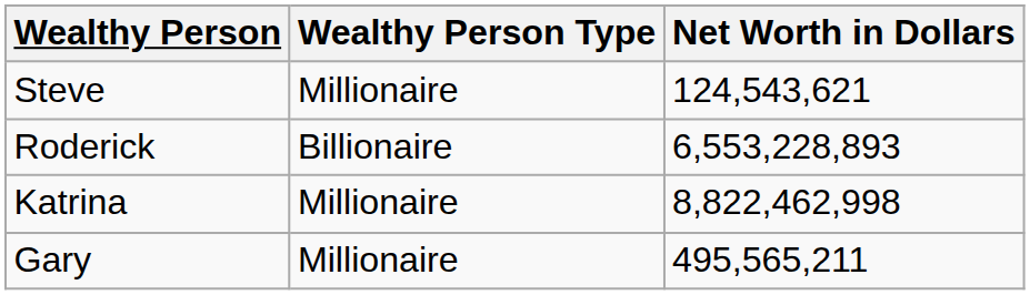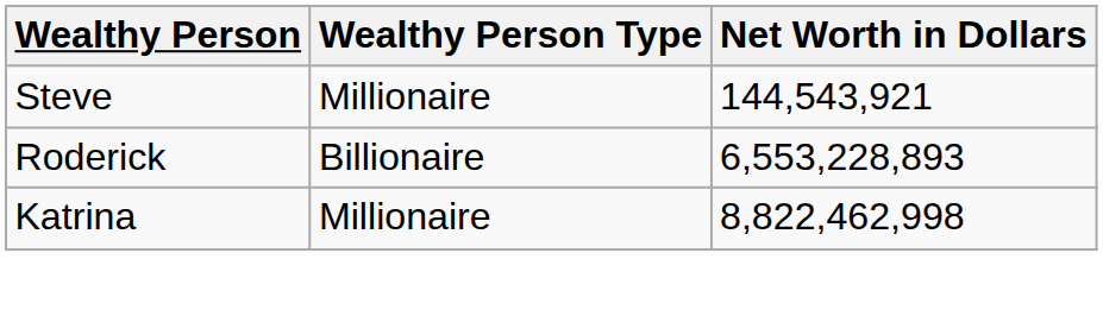Steve | Net Worth in Dollars: 124,543,621 -> 144,543,921
- row: Gary | Millionaire | 495,565,211
